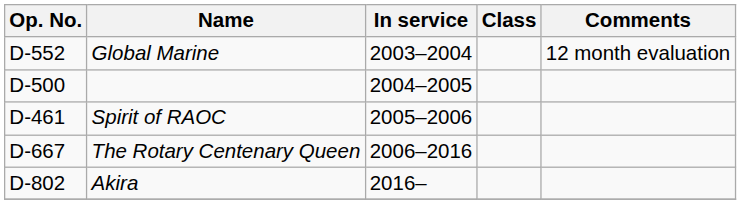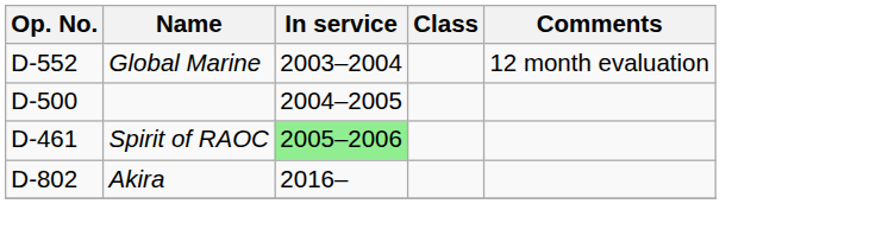Spirit of RAOC | In service: no background -> lightgreen background
- row: D-667 | The Rotary Centenary Queen | 2006–2016
